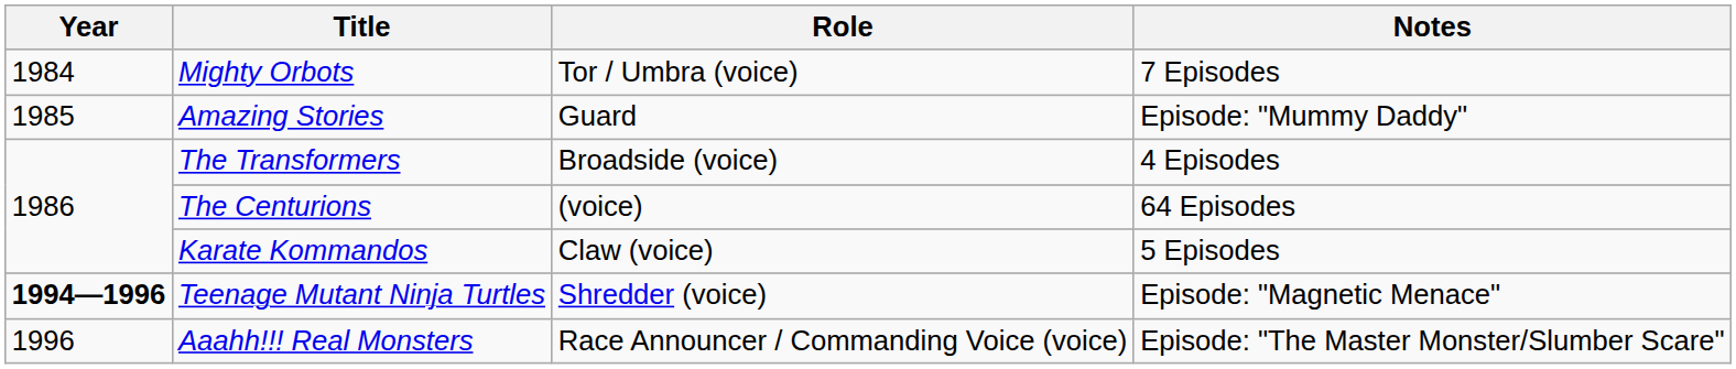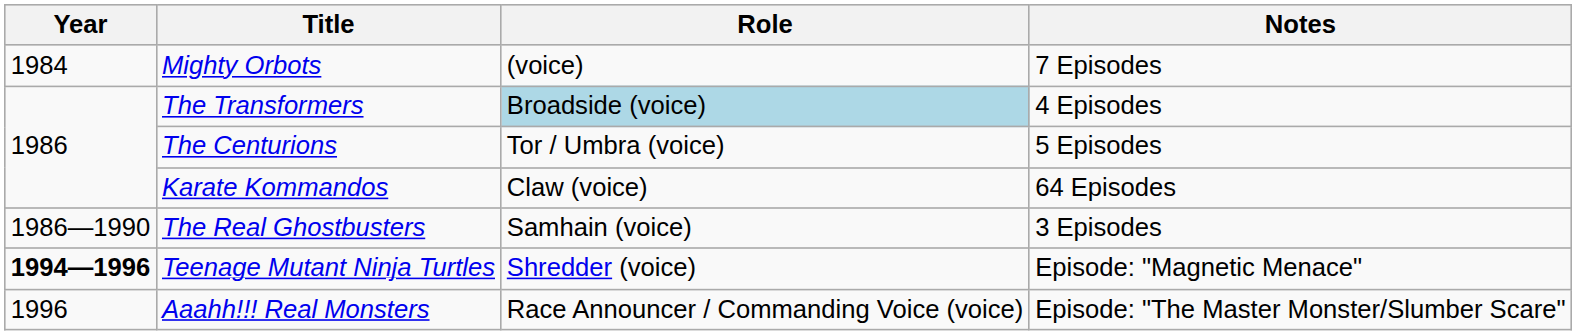Mighty Orbots | Role: Tor / Umbra (voice) -> (voice)
- row: 1985 | Amazing Stories | Guard | Episode: "Mummy Daddy"
The Transformers | Role: no background -> lightblue background
The Centurions | Role: (voice) -> Tor / Umbra (voice)
The Centurions | Notes: 64 Episodes -> 5 Episodes
Karate Kommandos | Notes: 5 Episodes -> 64 Episodes
+ row: 1986—1990 | The Real Ghostbusters | Samhain (voice) | 3 Episodes
